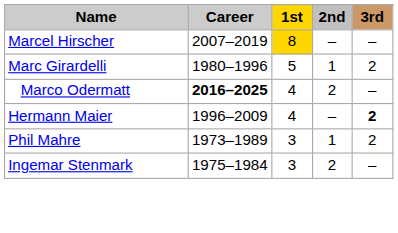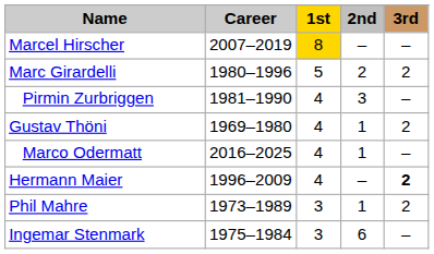Marc Girardelli | 2nd: 1 -> 2
+ row: Pirmin Zurbriggen | 1981–1990 | 4 | 3 | –
+ row: Gustav Thöni | 1969–1980 | 4 | 1 | 2
Marco Odermatt | Career: bold -> normal
Marco Odermatt | 2nd: 2 -> 1
Ingemar Stenmark | 2nd: 2 -> 6
